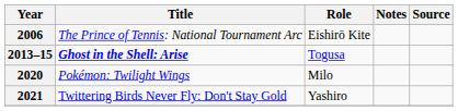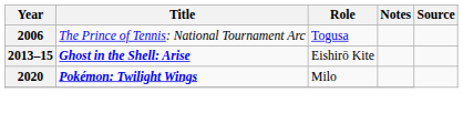2006 | Role: Eishirō Kite -> Togusa
2013–15 | Role: Togusa -> Eishirō Kite
2020 | Title: normal -> bold
- row: 2021 | Twittering Birds Never Fly: Don't Stay Gold | Yashiro
